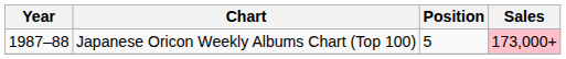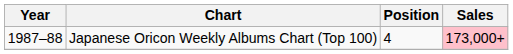Japanese Oricon Weekly Albums Chart (Top 100) | Position: 5 -> 4
